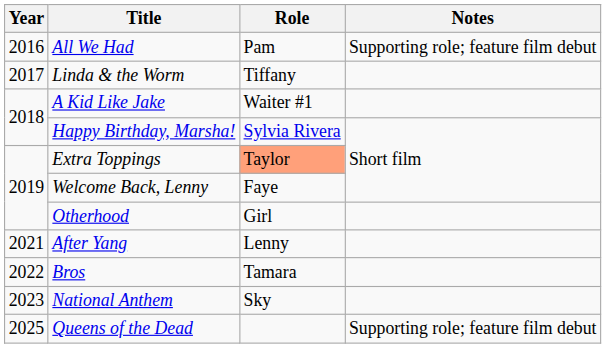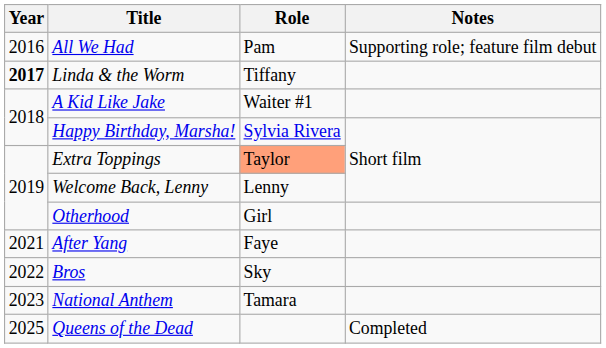Linda & the Worm | Year: normal -> bold
Welcome Back, Lenny | Role: Faye -> Lenny
After Yang | Role: Lenny -> Faye
Bros | Role: Tamara -> Sky
National Anthem | Role: Sky -> Tamara
Queens of the Dead | Notes: Supporting role; feature film debut -> Completed
